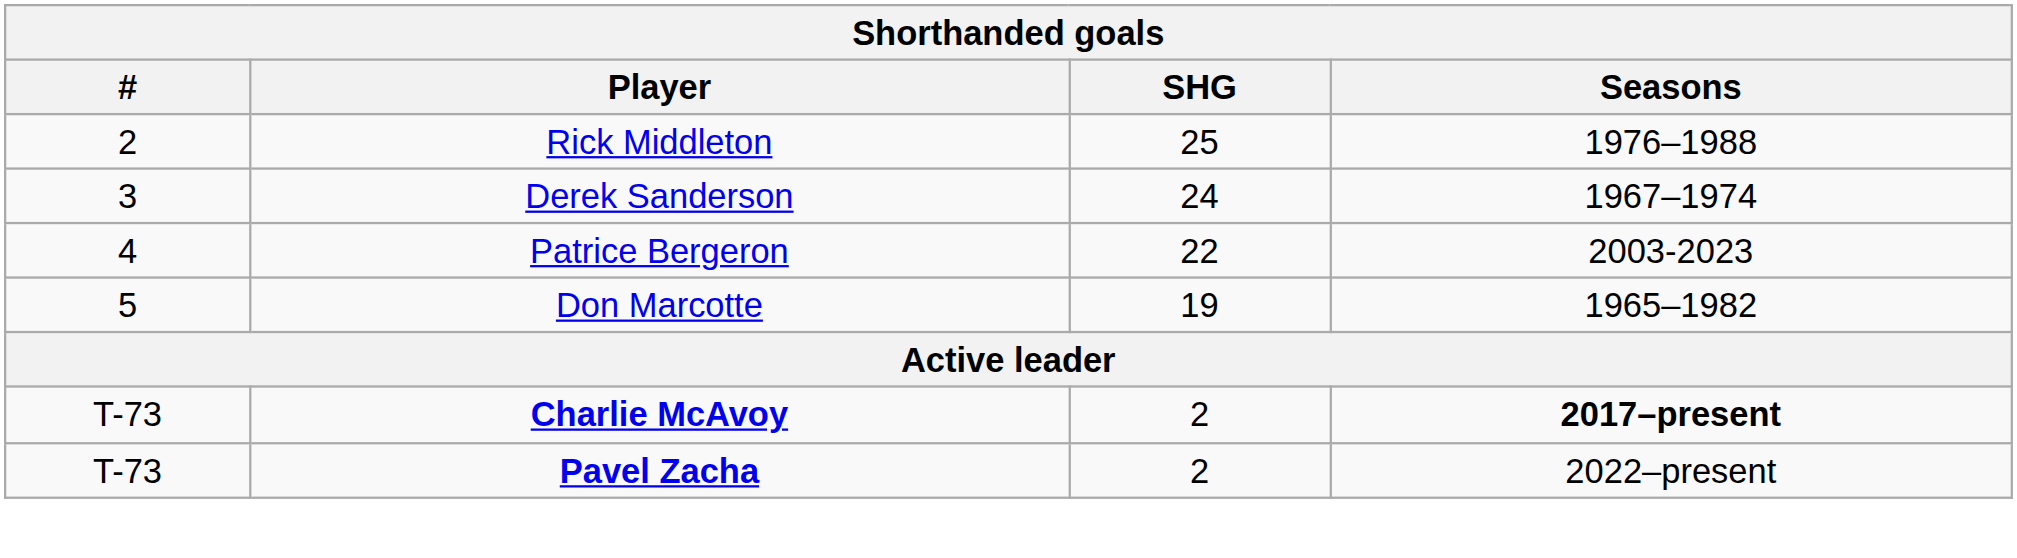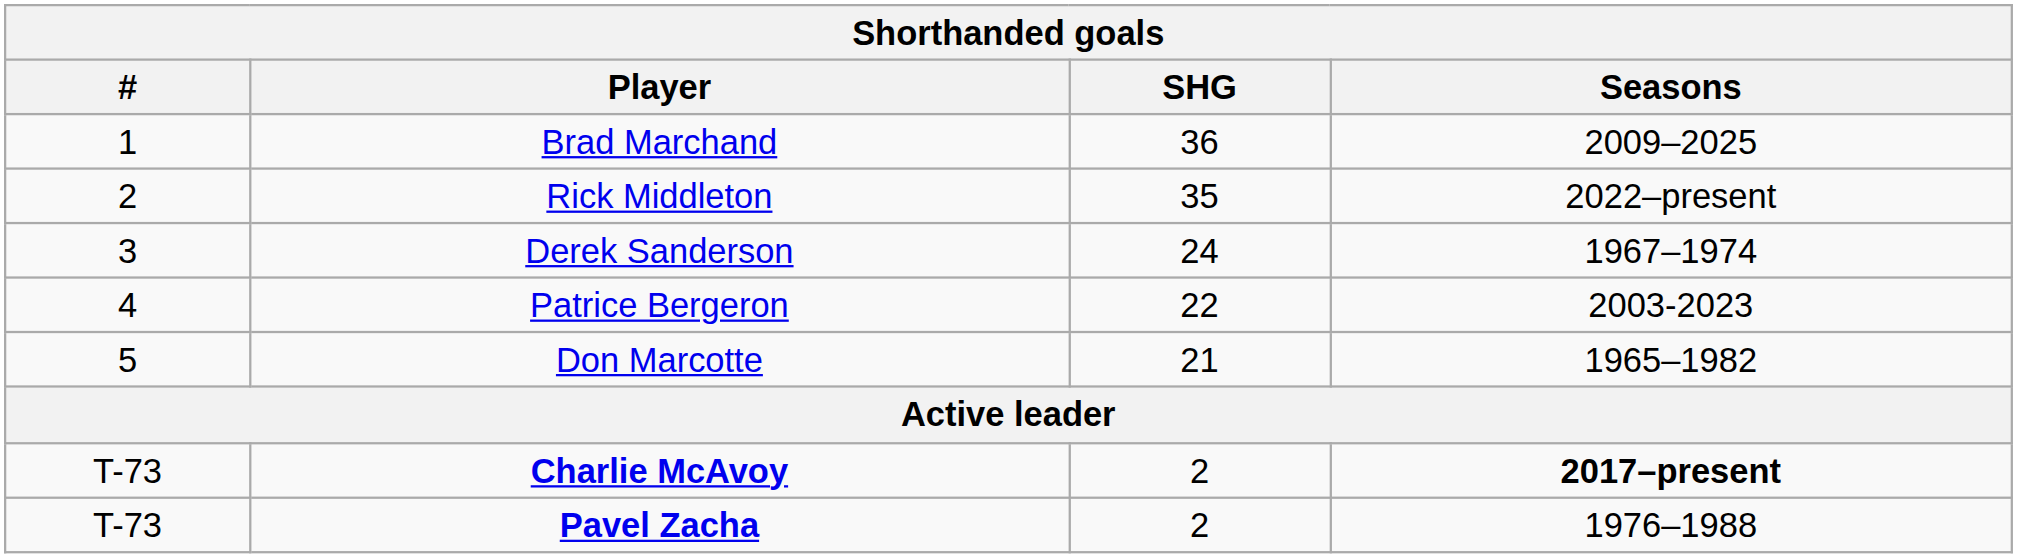+ row: 1 | Brad Marchand | 36 | 2009–2025
Rick Middleton | SHG: 25 -> 35
Rick Middleton | Seasons: 1976–1988 -> 2022–present
Don Marcotte | SHG: 19 -> 21
Pavel Zacha | Seasons: 2022–present -> 1976–1988
